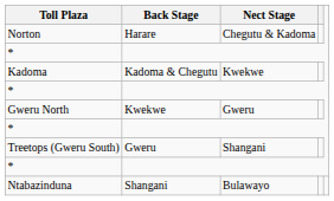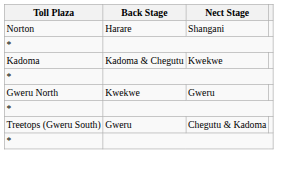Norton | Nect Stage: Chegutu & Kadoma -> Shangani
Treetops (Gweru South) | Nect Stage: Shangani -> Chegutu & Kadoma
- row: Ntabazinduna | Shangani | Bulawayo
